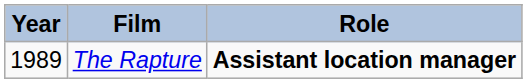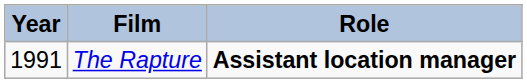The Rapture | Year: 1989 -> 1991
